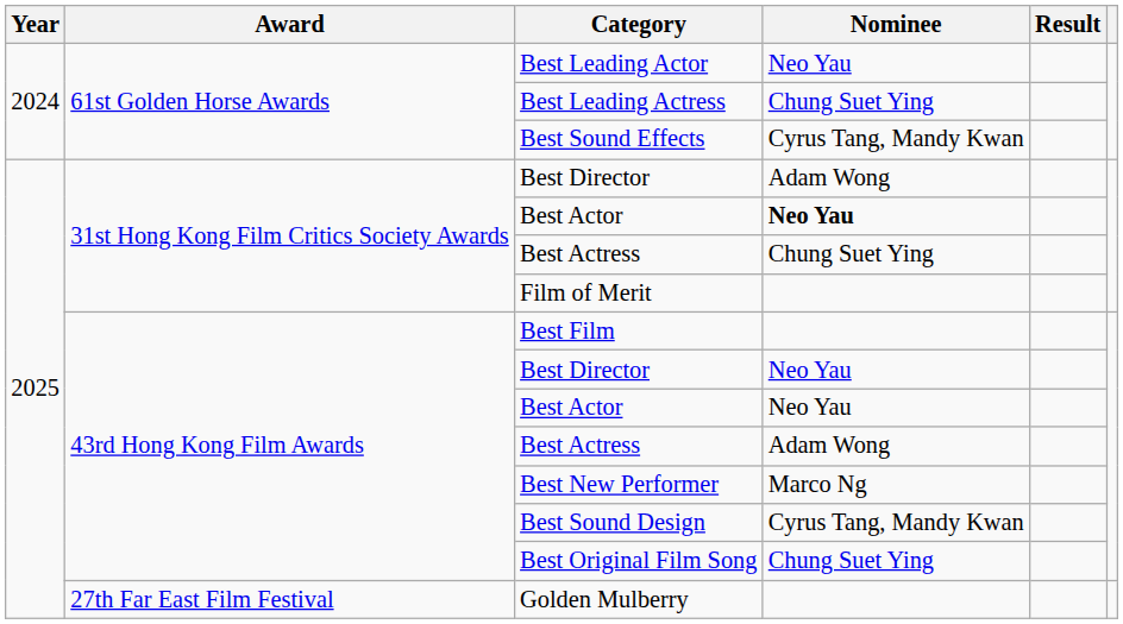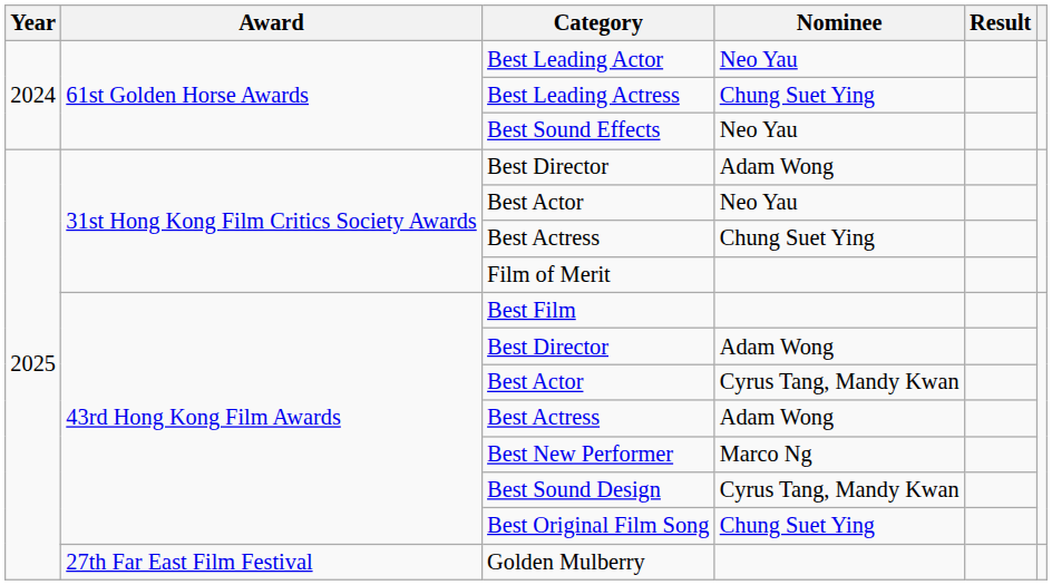Best Sound Effects | Nominee: Cyrus Tang, Mandy Kwan -> Neo Yau
31st Hong Kong Film Critics Society Awards / Best Actor | Nominee: bold -> normal
43rd Hong Kong Film Awards / Best Director | Nominee: Neo Yau -> Adam Wong
43rd Hong Kong Film Awards / Best Actor | Nominee: Neo Yau -> Cyrus Tang, Mandy Kwan
